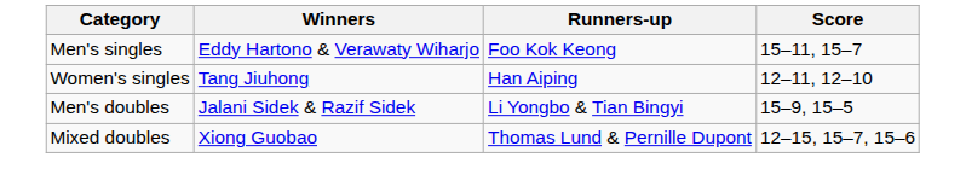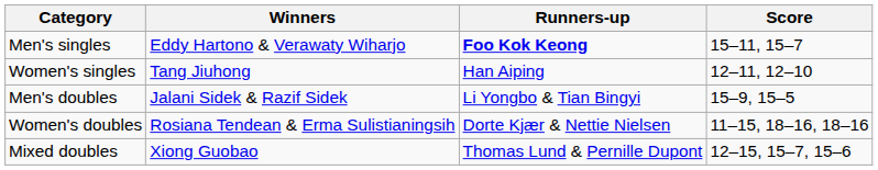Men's singles | Runners-up: normal -> bold
+ row: Women's doubles | Rosiana Tendean & Erma Sulistianingsih | Dorte Kjær & Nettie Nielsen | 11–15, 18–16, 18–16
